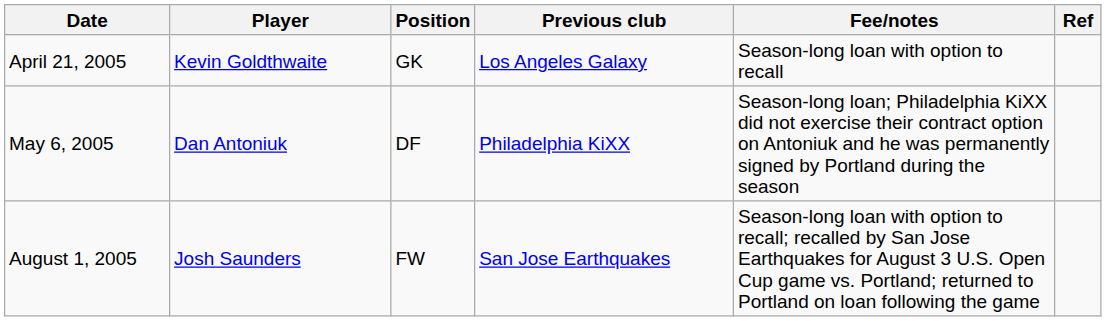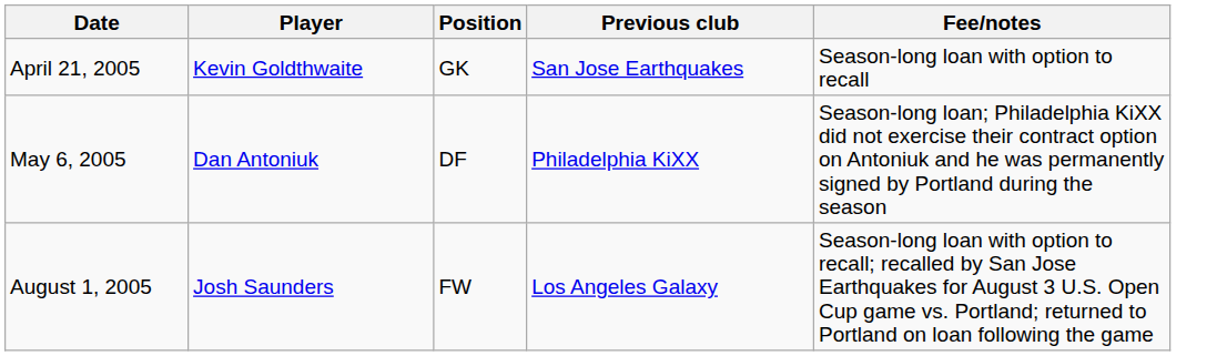- column: Ref
April 21, 2005 | Previous club: Los Angeles Galaxy -> San Jose Earthquakes
August 1, 2005 | Previous club: San Jose Earthquakes -> Los Angeles Galaxy
